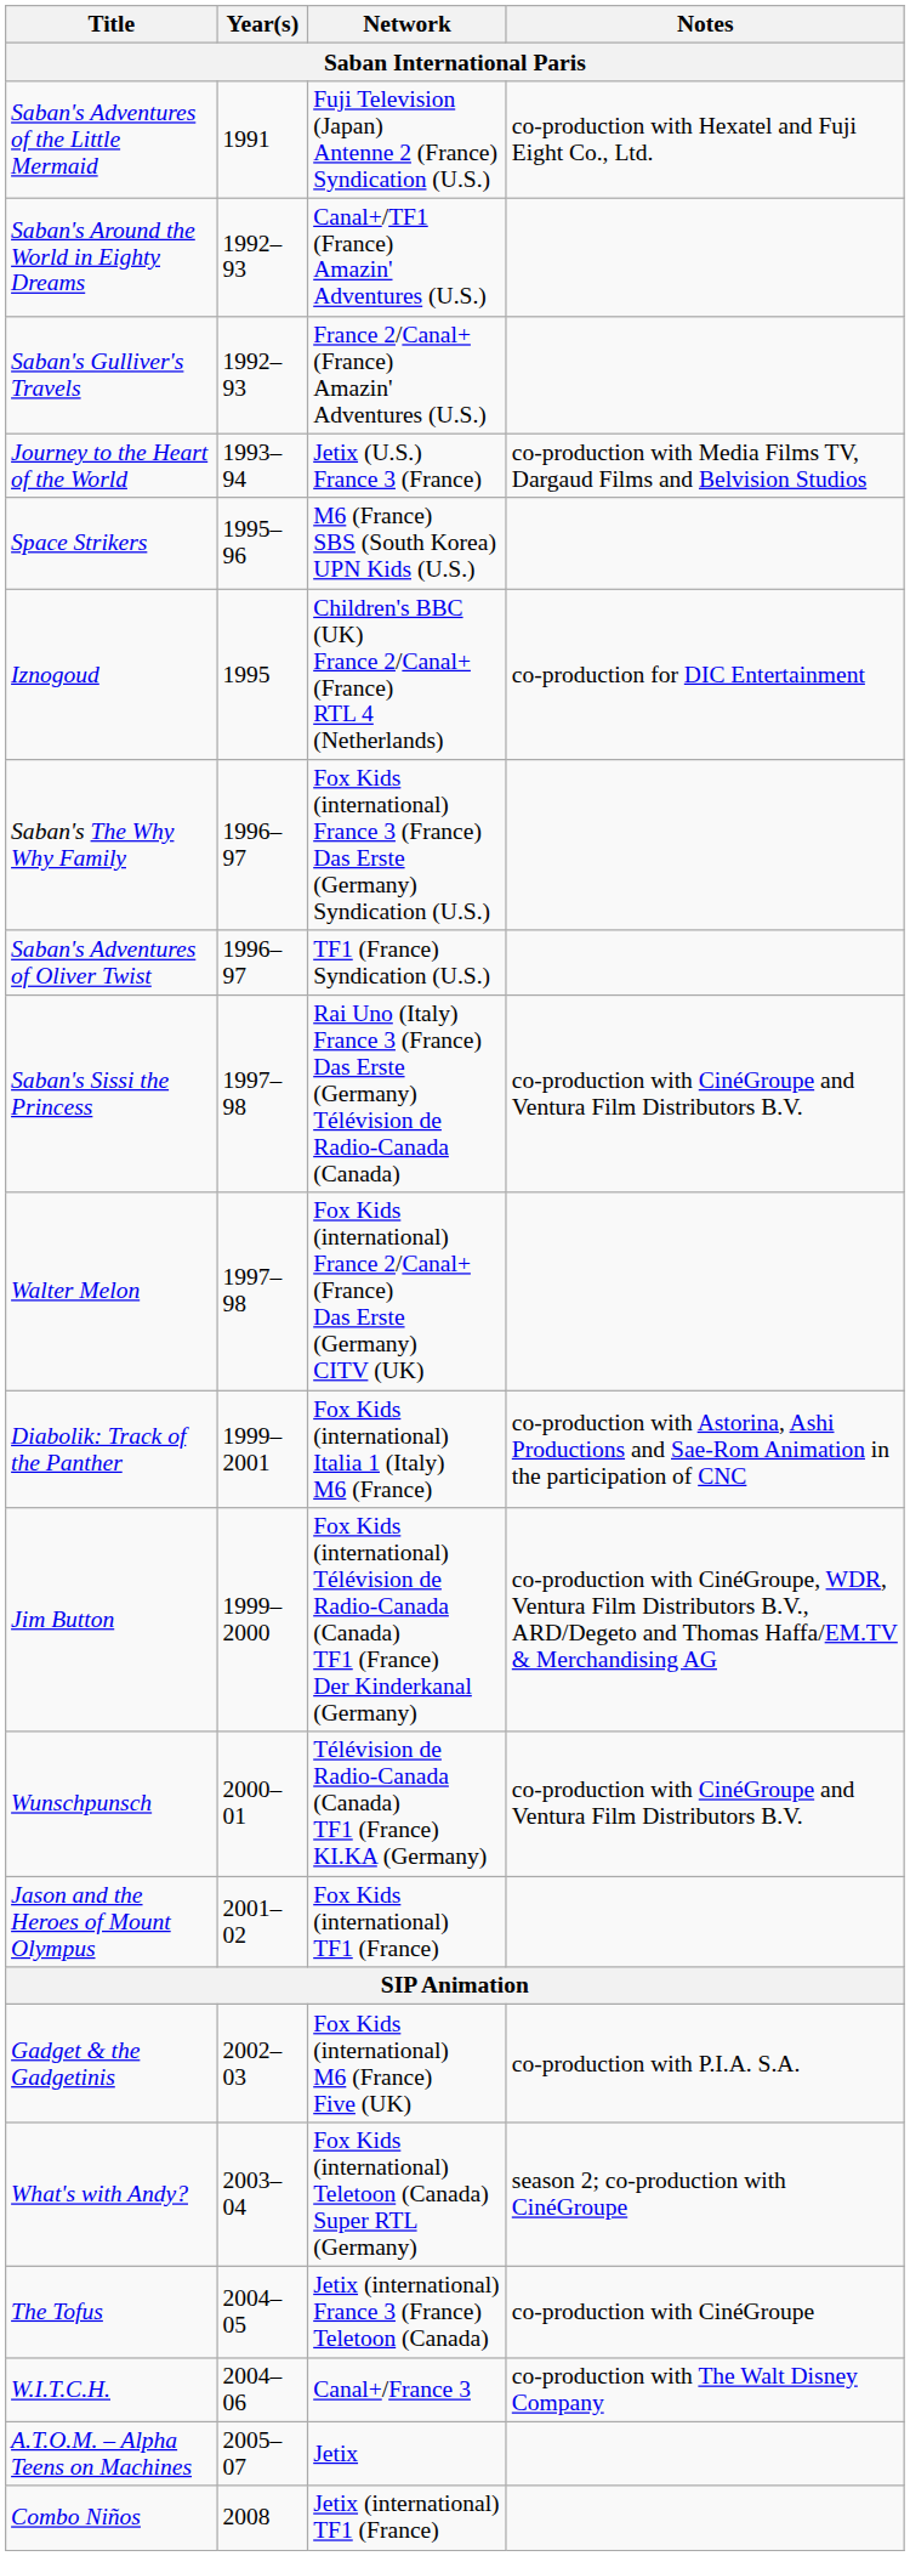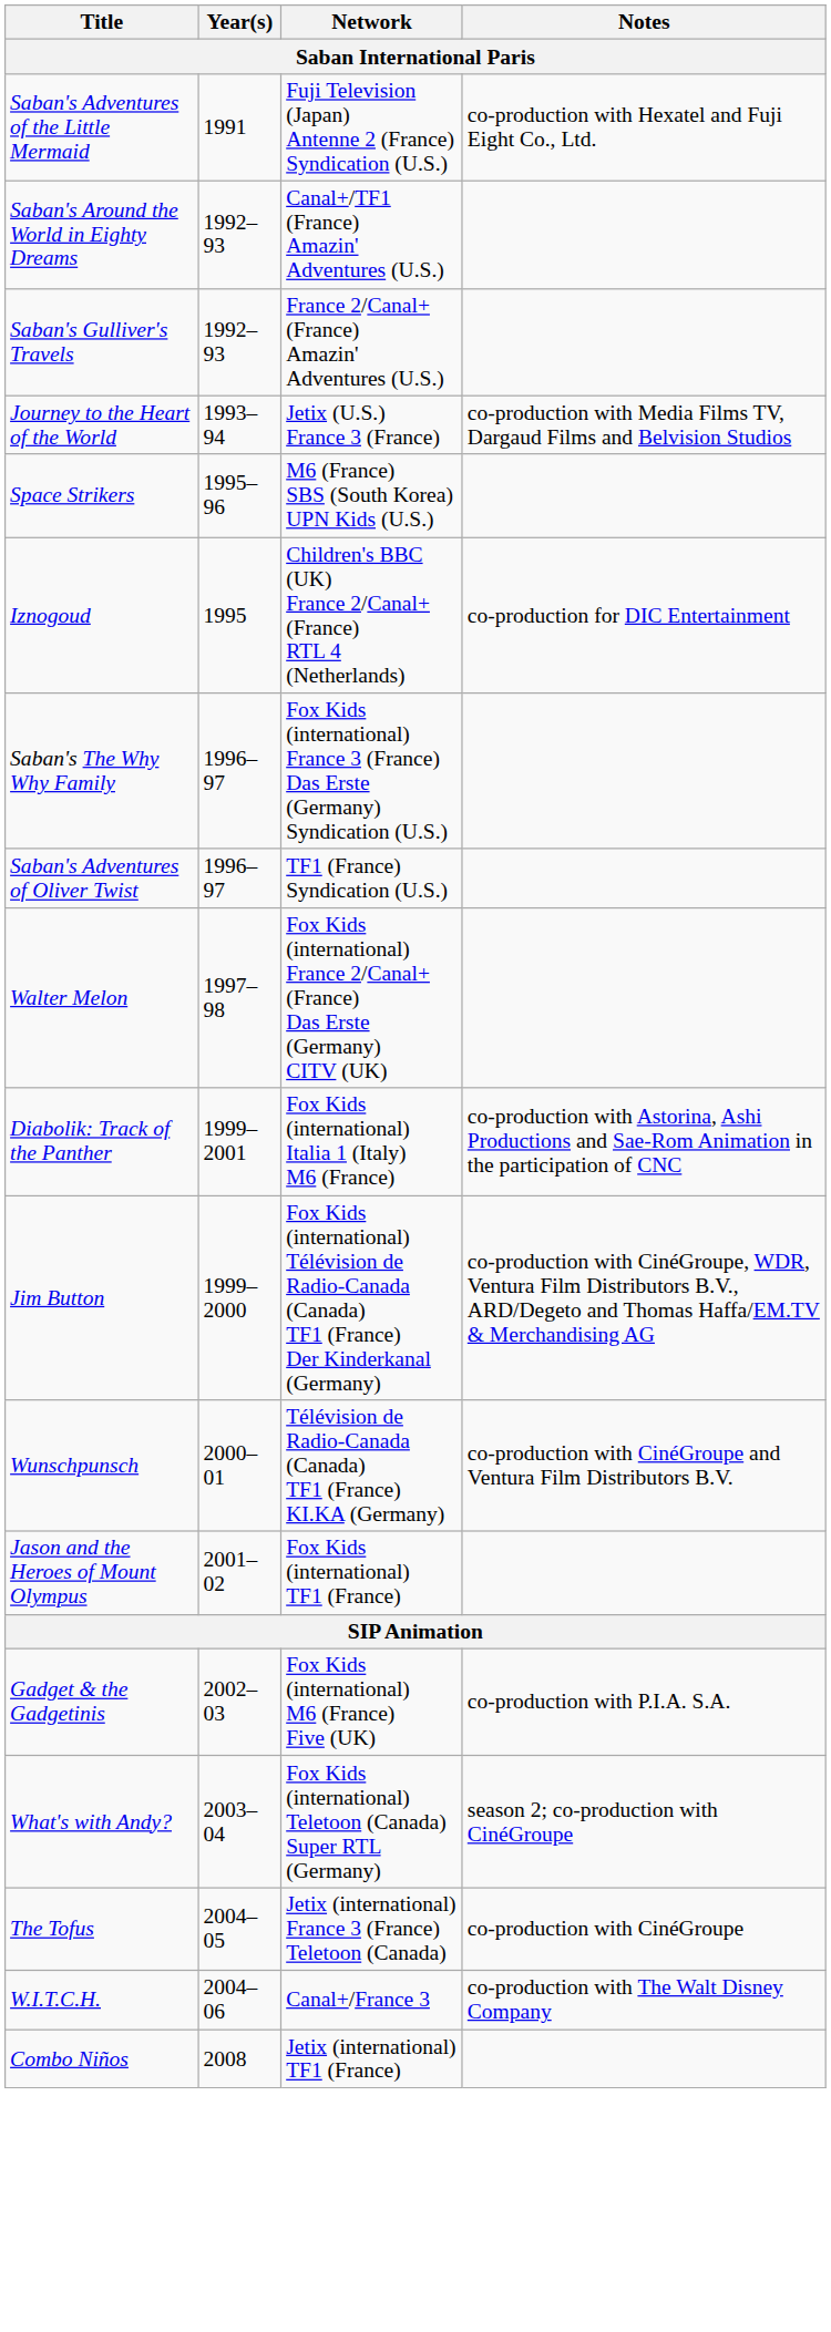- row: Saban's Sissi the Princess | 1997–98 | Rai Uno (Italy) France 3 (France) Das Erste (Germany) Télévision de Radio-Canada (Canada) | co-production with CinéGroupe and Ventura Film Distributors B.V.
- row: A.T.O.M. – Alpha Teens on Machines | 2005–07 | Jetix
